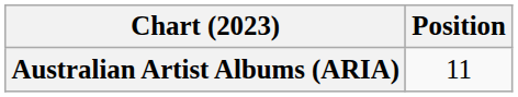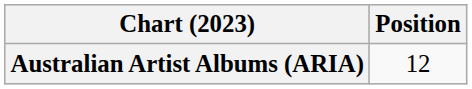Australian Artist Albums (ARIA) | Position: 11 -> 12
